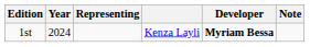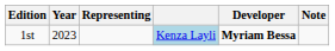1st | Year: 2024 -> 2023
1st | column 4: no background -> lightblue background
